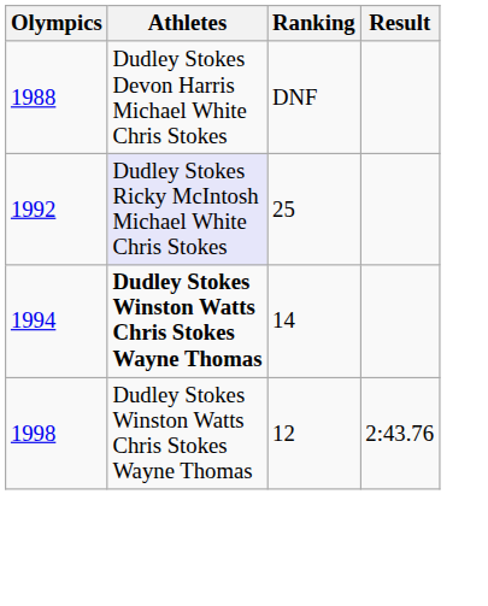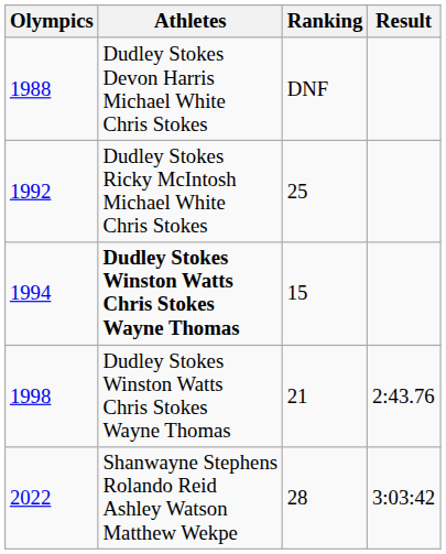1992 | Athletes: lavender background -> no background
1994 | Ranking: 14 -> 15
1998 | Ranking: 12 -> 21
+ row: 2022 | Shanwayne Stephens Rolando Reid Ashley Watson Matthew Wekpe | 28 | 3:03:42
